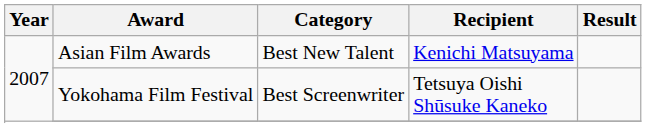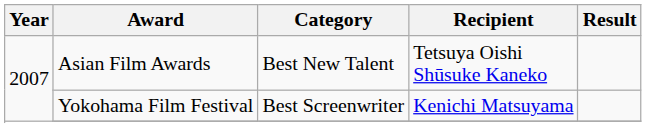Asian Film Awards | Recipient: Kenichi Matsuyama -> Tetsuya Oishi Shūsuke Kaneko
Yokohama Film Festival | Recipient: Tetsuya Oishi Shūsuke Kaneko -> Kenichi Matsuyama
